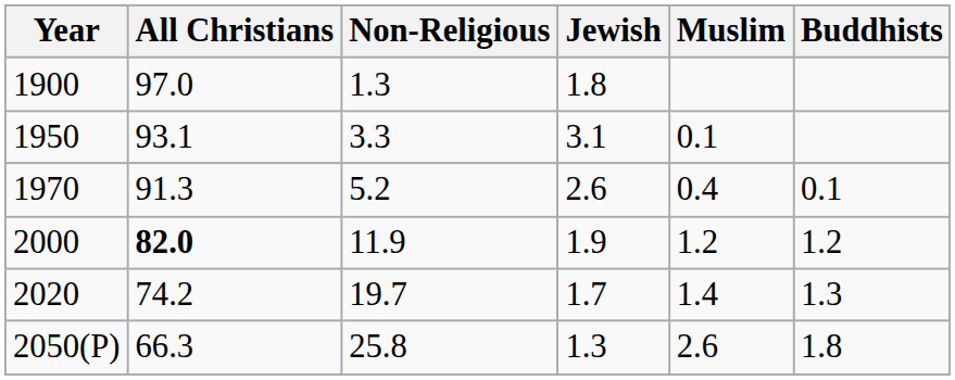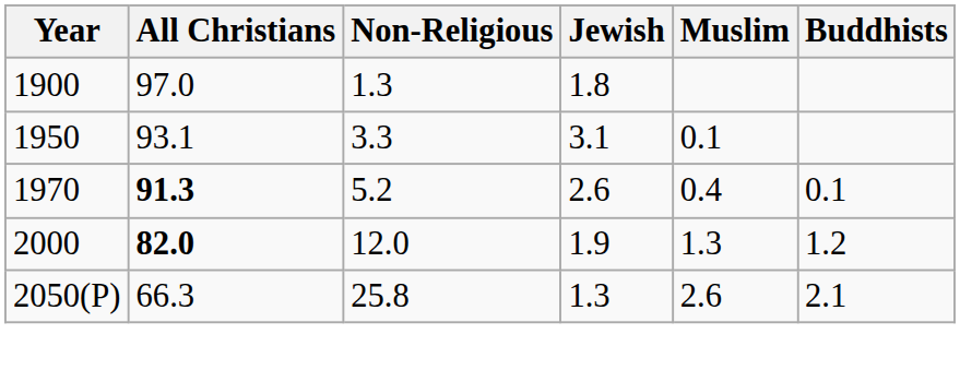1970 | All Christians: normal -> bold
2000 | Non-Religious: 11.9 -> 12.0
2000 | Muslim: 1.2 -> 1.3
- row: 2020 | 74.2 | 19.7 | 1.7 | 1.4 | 1.3
2050(P) | Buddhists: 1.8 -> 2.1
